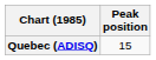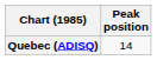Quebec (ADISQ) | Peak position: 15 -> 14
